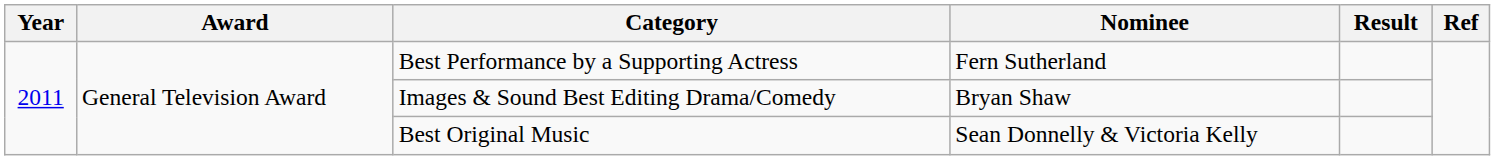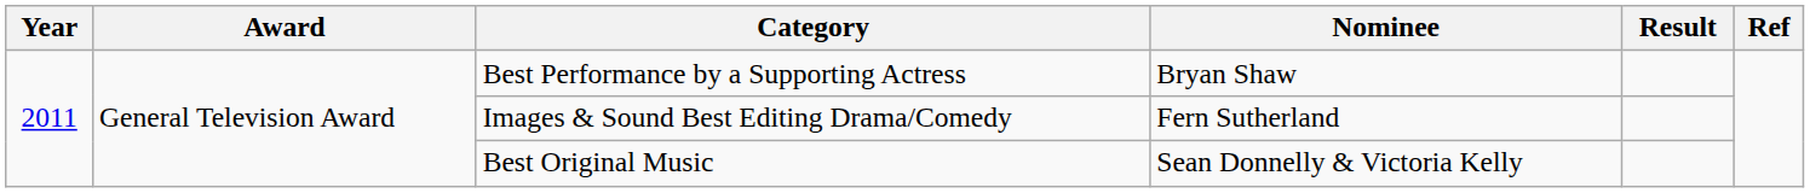Best Performance by a Supporting Actress | Nominee: Fern Sutherland -> Bryan Shaw
Images & Sound Best Editing Drama/Comedy | Nominee: Bryan Shaw -> Fern Sutherland
